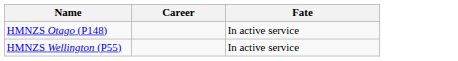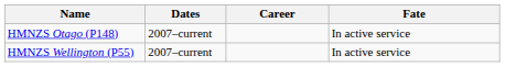+ column: Dates | 2007–current | 2007–current
